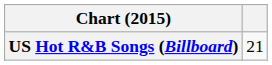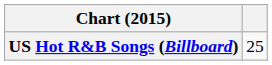US Hot R&B Songs (Billboard) | column 2: 21 -> 25
